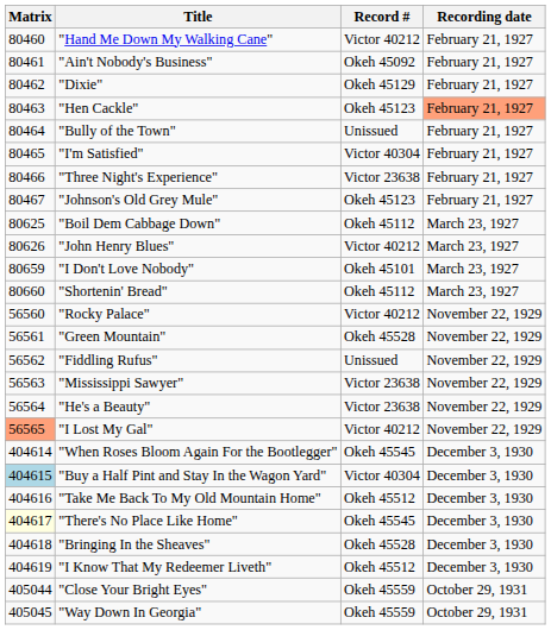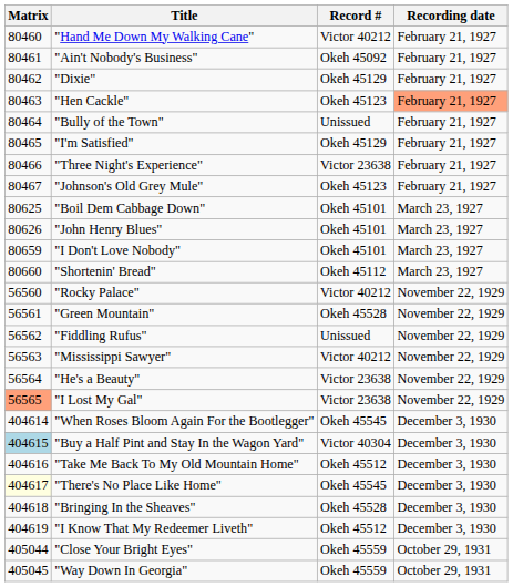"I'm Satisfied" | Record #: Victor 40304 -> Okeh 45129
"Boil Dem Cabbage Down" | Record #: Okeh 45112 -> Okeh 45101
"John Henry Blues" | Record #: Victor 40212 -> Okeh 45101
"Mississippi Sawyer" | Record #: Victor 23638 -> Victor 40212
"I Lost My Gal" | Record #: Victor 40212 -> Victor 23638
